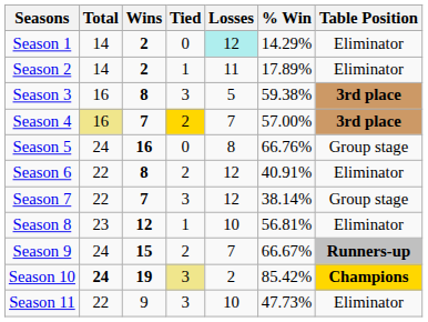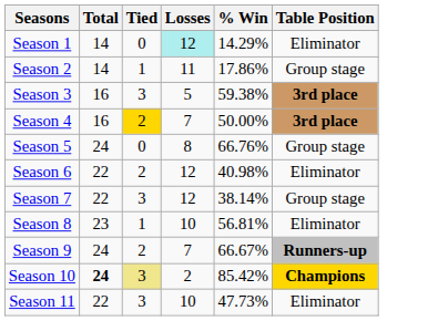- column: Wins | 2 | 2 | 8 | 7 | 16 | 8 | 7 | 12 | 15 | 19 | 9
Season 2 | % Win: 17.89% -> 17.86%
Season 2 | Table Position: Eliminator -> Group stage
Season 4 | Total: khaki background -> no background
Season 4 | % Win: 57.00% -> 50.00%
Season 6 | % Win: 40.91% -> 40.98%
